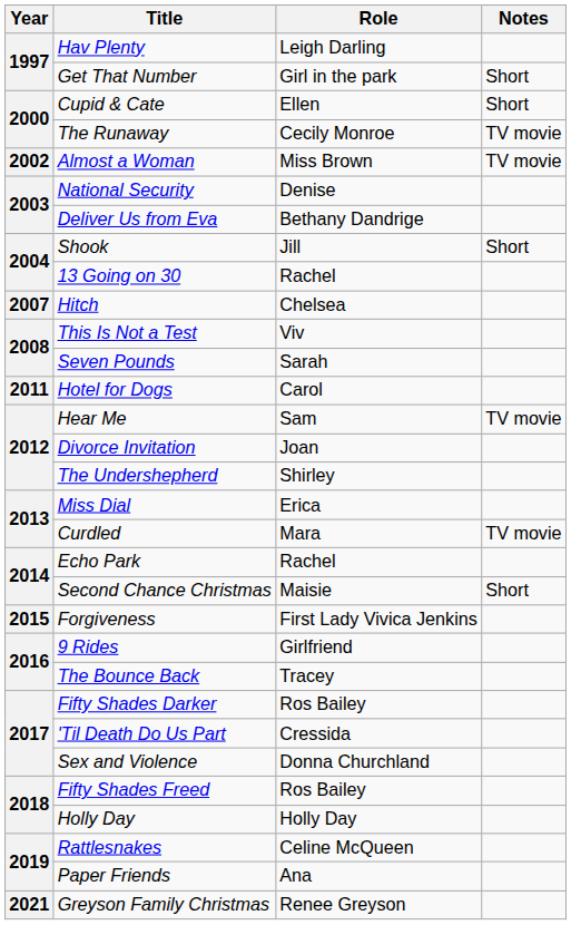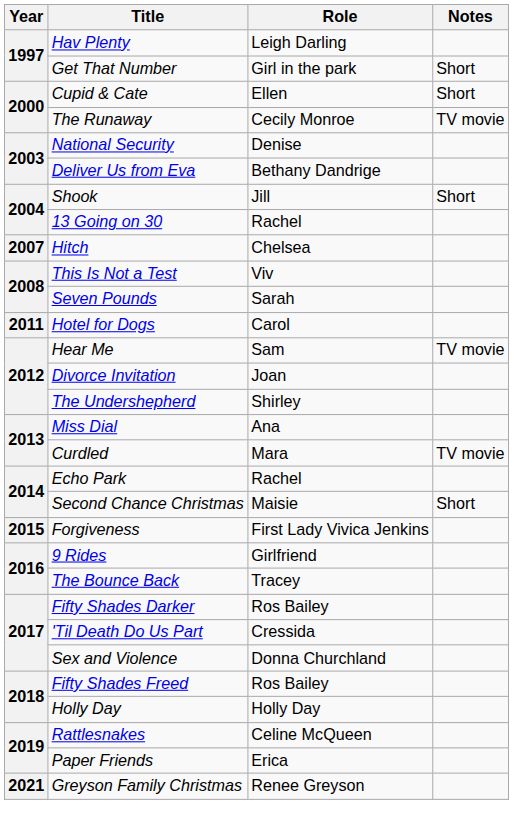- row: 2002 | Almost a Woman | Miss Brown | TV movie
Miss Dial | Role: Erica -> Ana
Paper Friends | Role: Ana -> Erica
